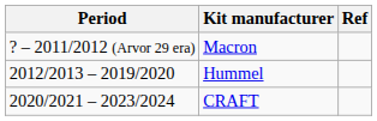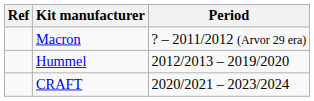columns swapped: Period <-> Ref
